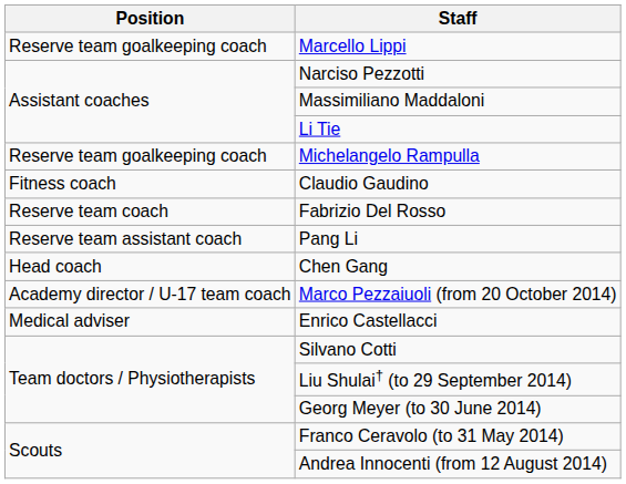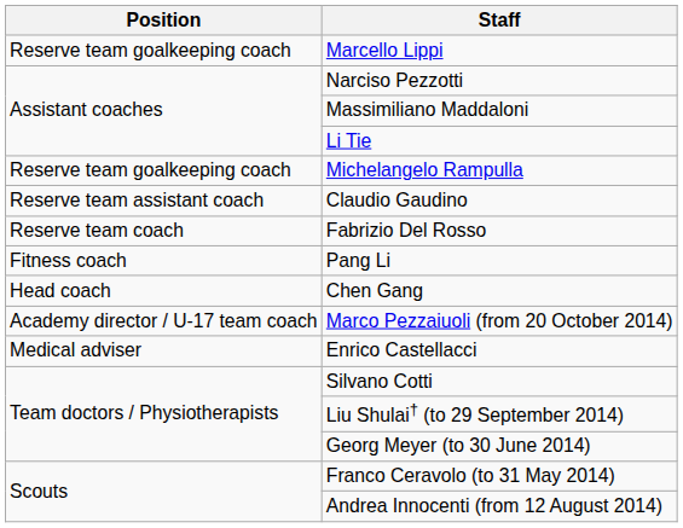Claudio Gaudino | Position: Fitness coach -> Reserve team assistant coach
Pang Li | Position: Reserve team assistant coach -> Fitness coach
